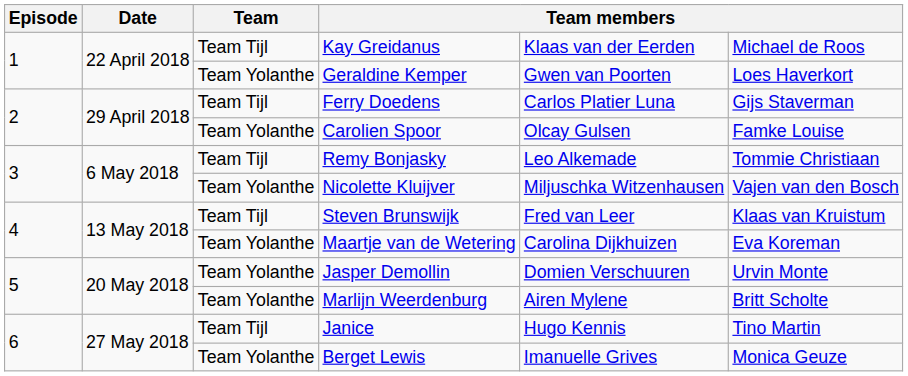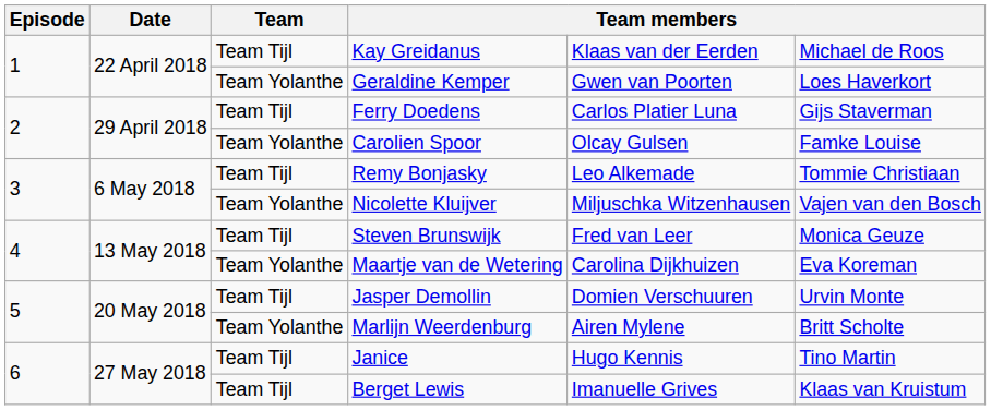Steven Brunswijk | column 6: Klaas van Kruistum -> Monica Geuze
Jasper Demollin | Team: Team Yolanthe -> Team Tijl
Berget Lewis | Team: Team Yolanthe -> Team Tijl
Berget Lewis | column 6: Monica Geuze -> Klaas van Kruistum
